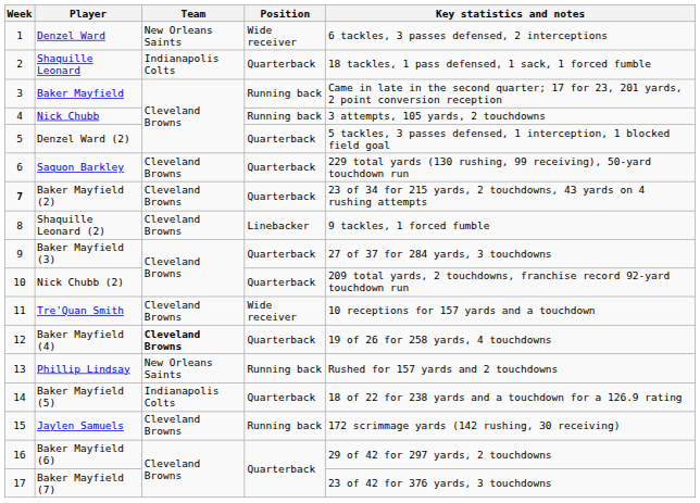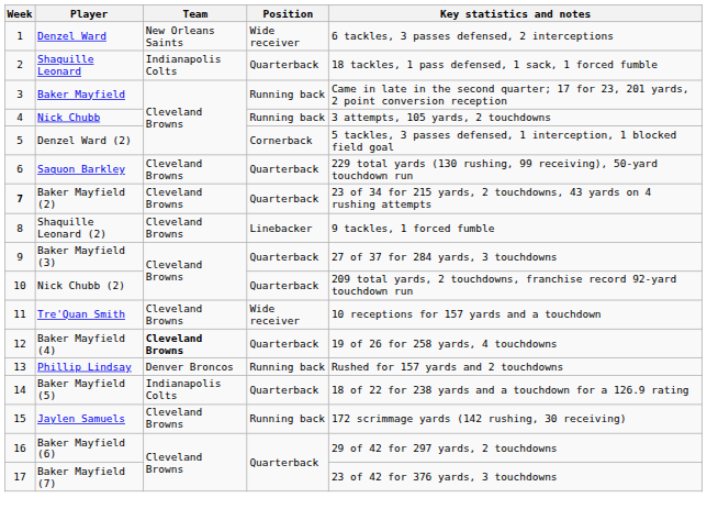Denzel Ward (2) | Position: Quarterback -> Cornerback
Phillip Lindsay | Team: New Orleans Saints -> Denver Broncos
